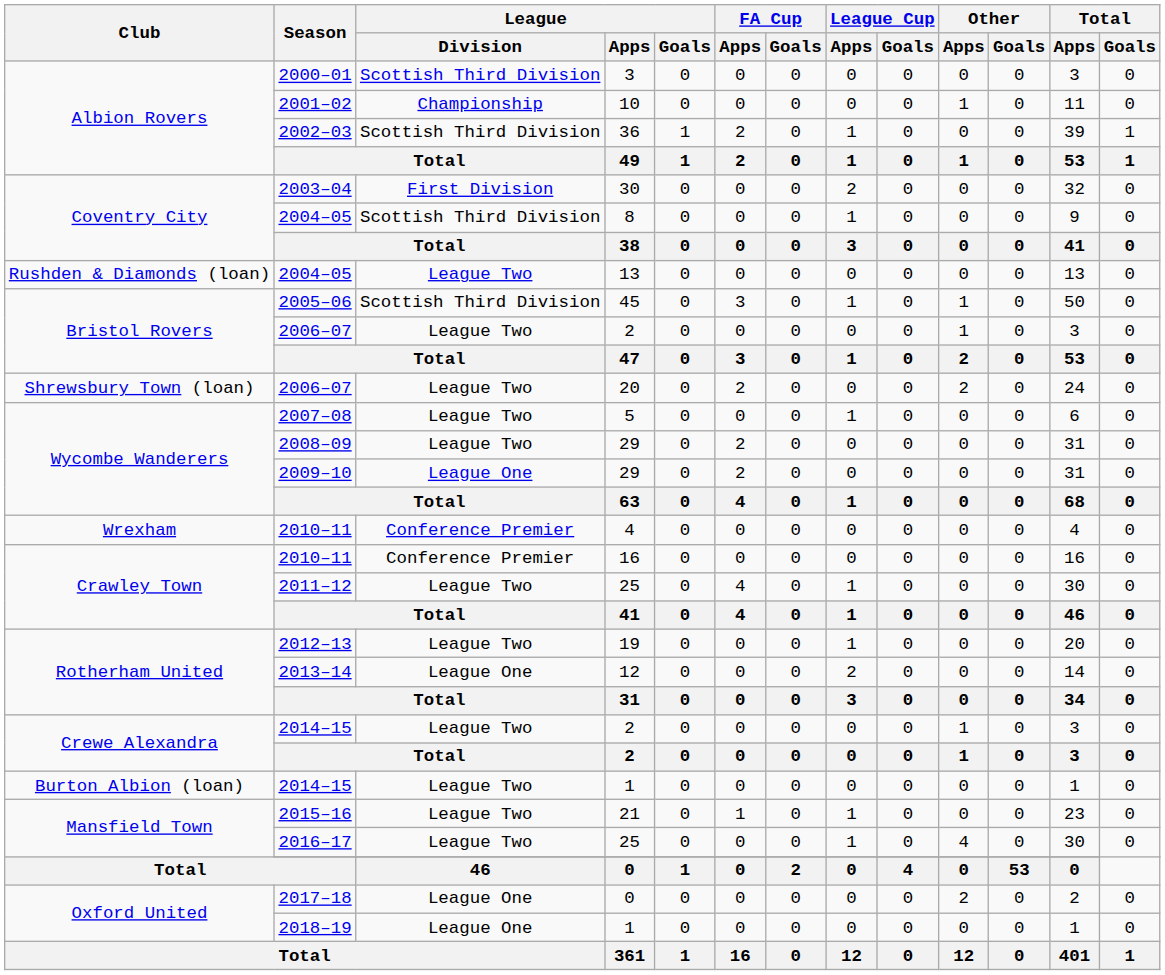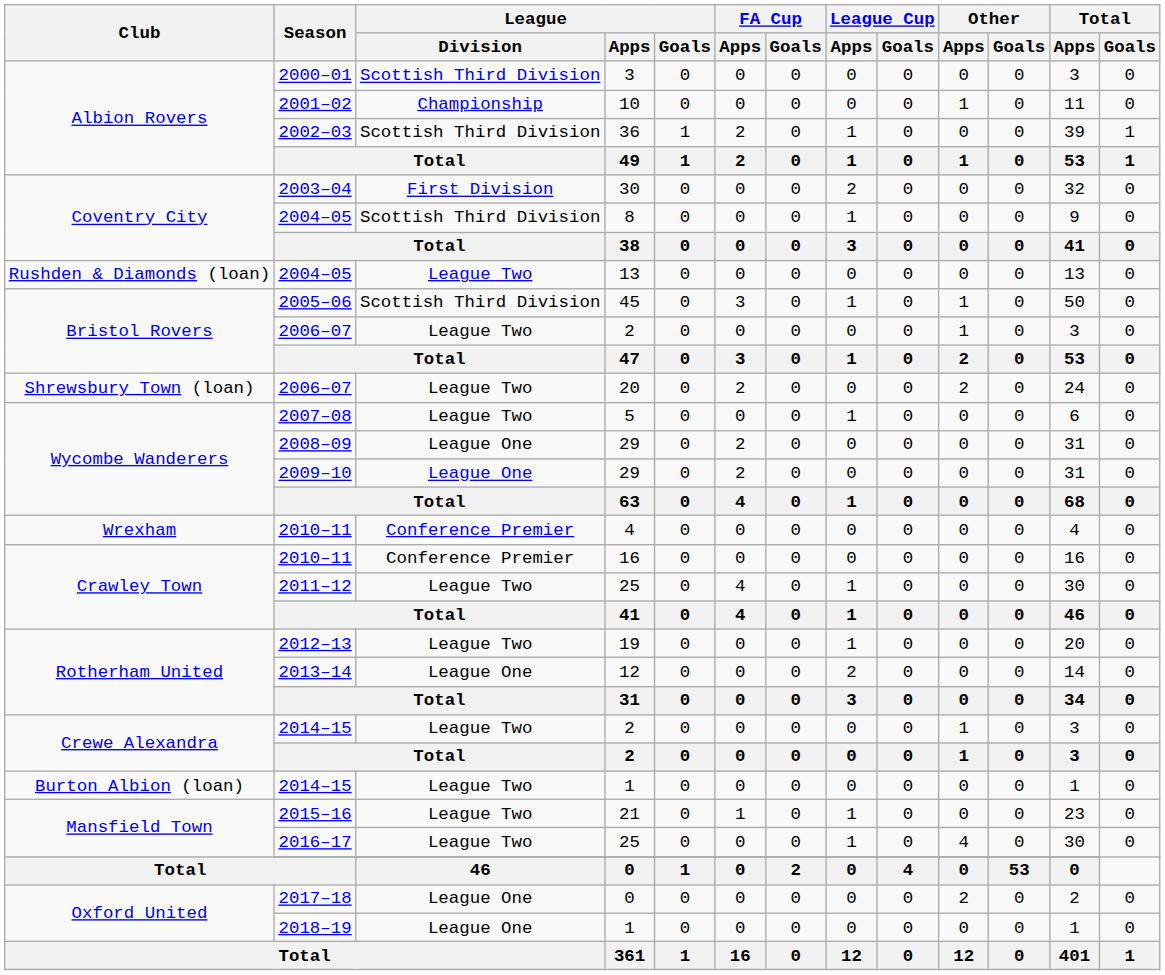2008–09 | League / Division: League Two -> League One
